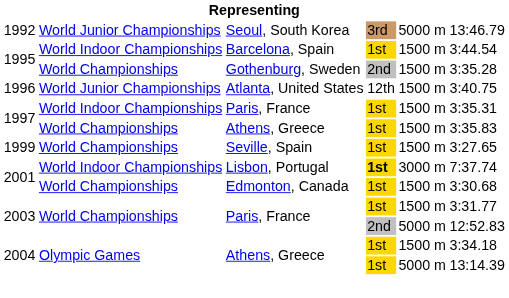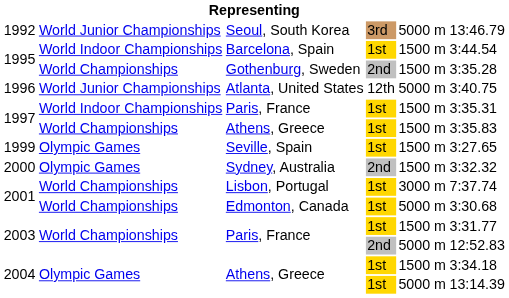Atlanta, United States | column 5: 1500 m -> 5000 m
Seville, Spain | column 2: World Championships -> Olympic Games
+ row: 2000 | Olympic Games | Sydney, Australia | 2nd | 1500 m | 3:32.32
Lisbon, Portugal | column 2: World Indoor Championships -> World Championships
Lisbon, Portugal | column 4: bold -> normal
Edmonton, Canada | column 5: 1500 m -> 5000 m
